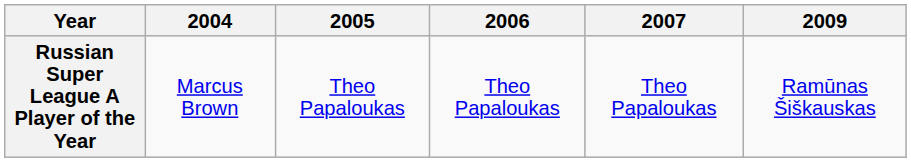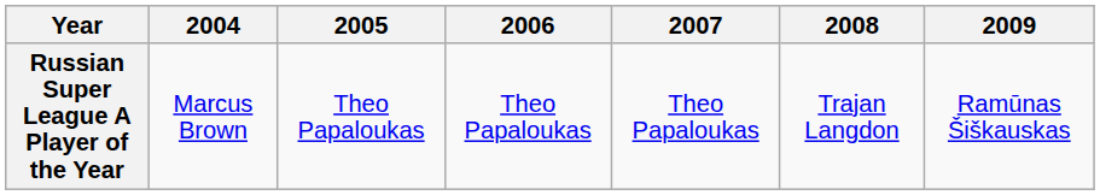+ column: 2008 | Trajan Langdon
